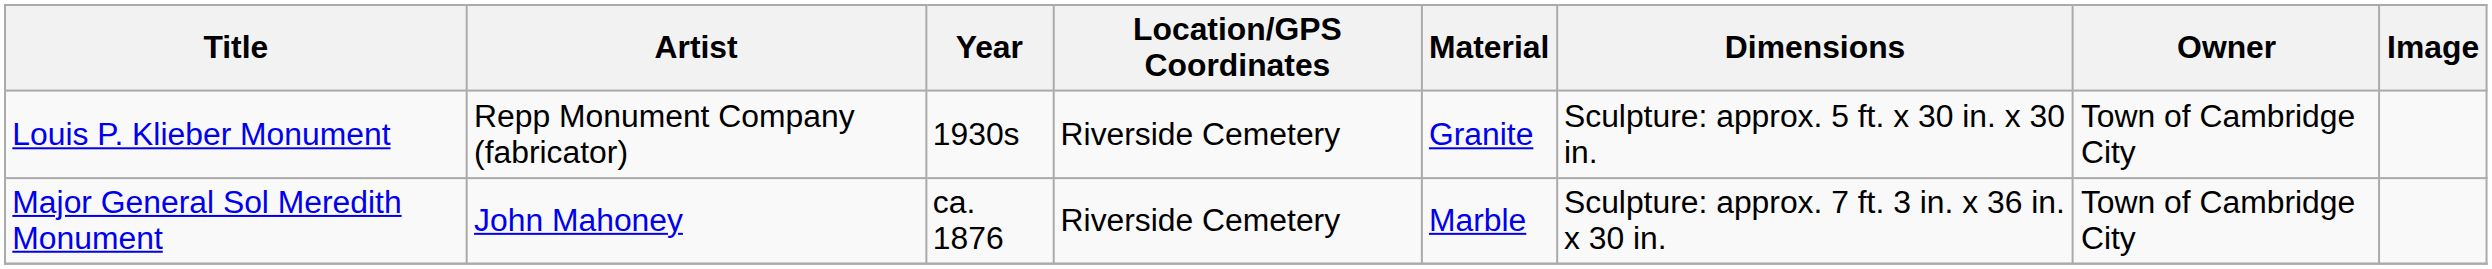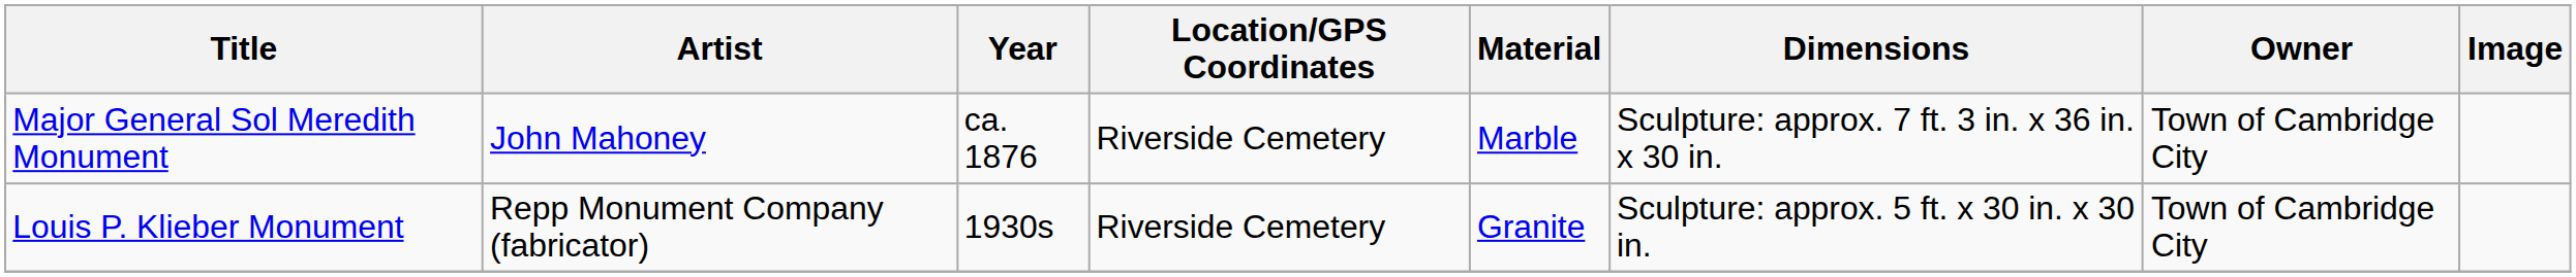rows swapped: Louis P. Klieber Monument <-> Major General Sol Meredith Monument
